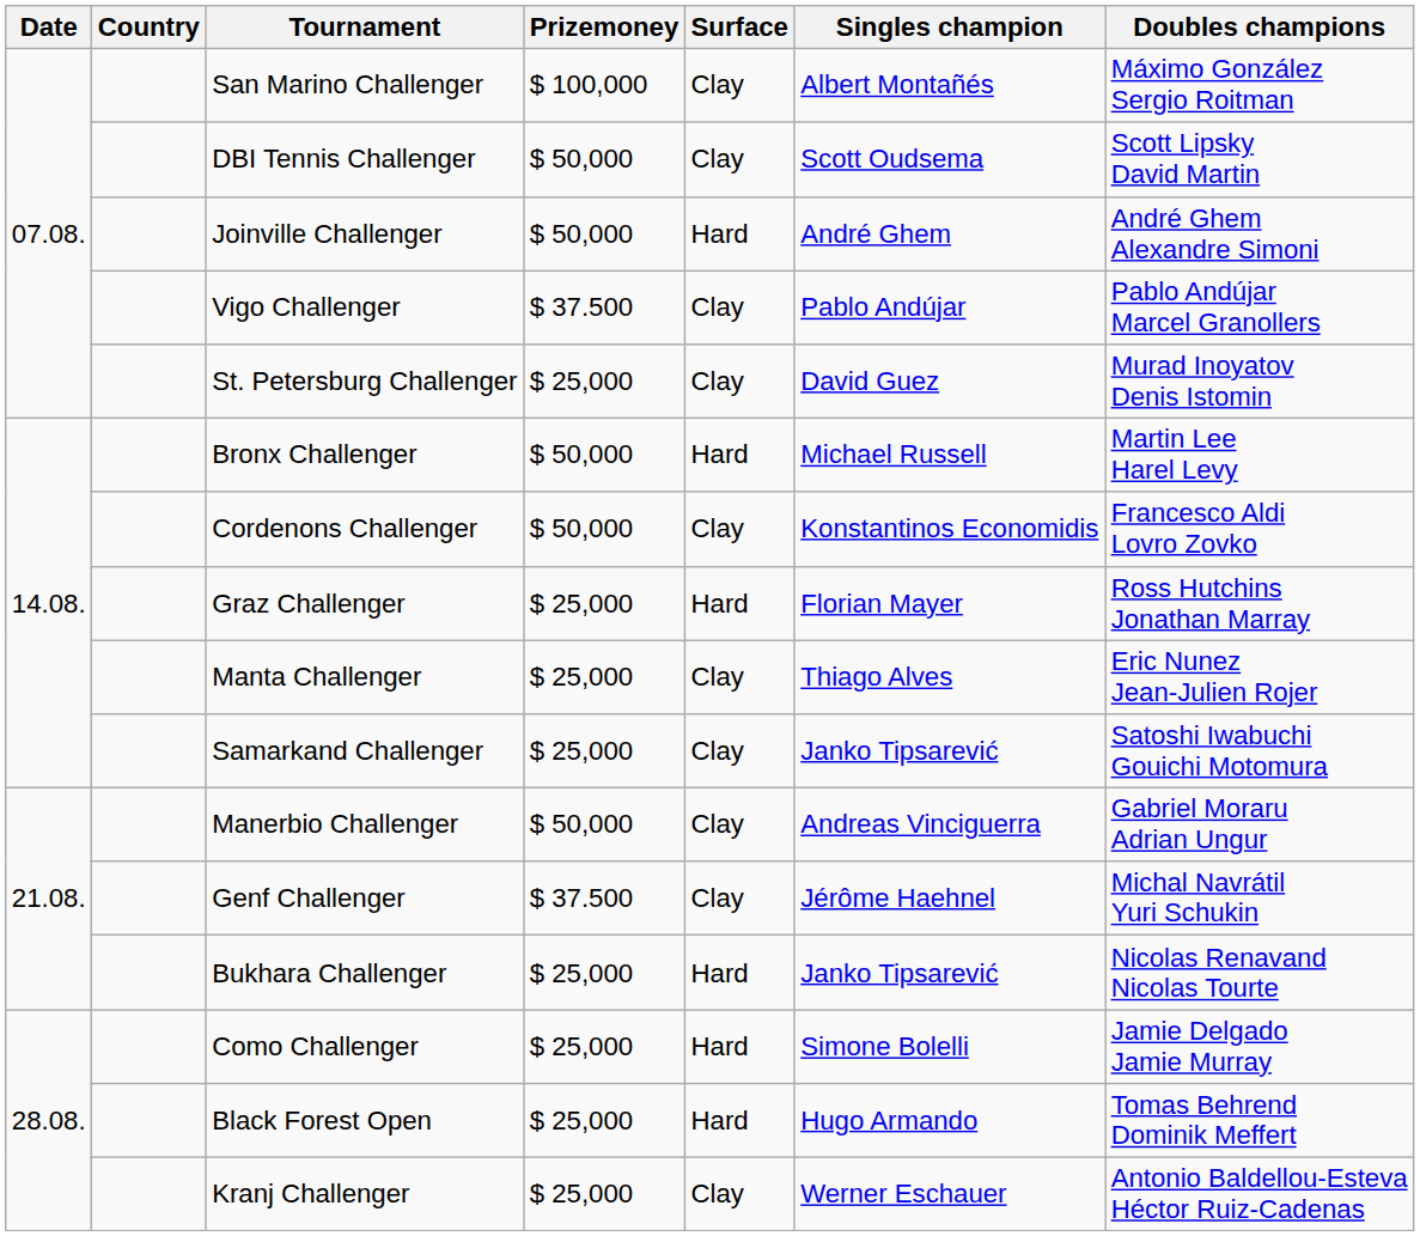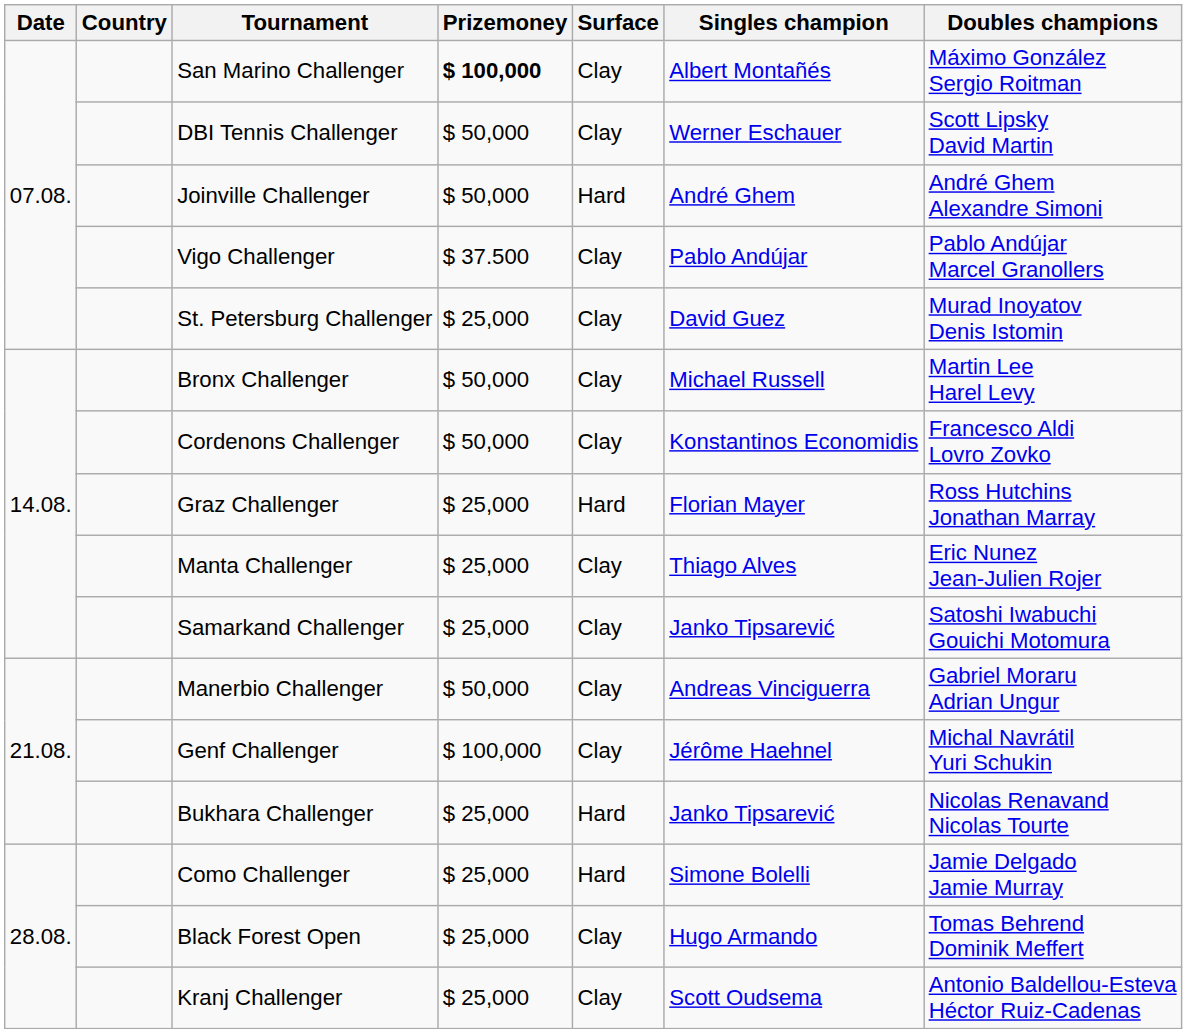San Marino Challenger | Prizemoney: normal -> bold
DBI Tennis Challenger | Singles champion: Scott Oudsema -> Werner Eschauer
Bronx Challenger | Surface: Hard -> Clay
Genf Challenger | Prizemoney: $ 37.500 -> $ 100,000
Black Forest Open | Surface: Hard -> Clay
Kranj Challenger | Singles champion: Werner Eschauer -> Scott Oudsema
